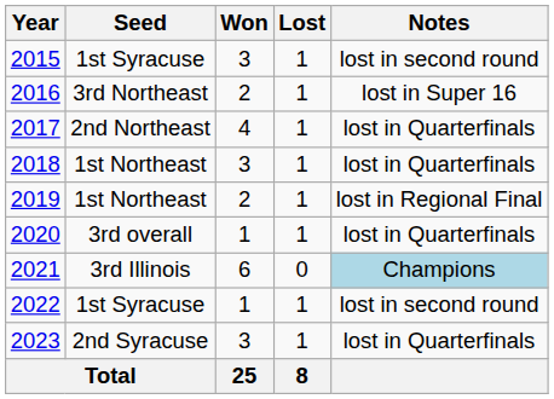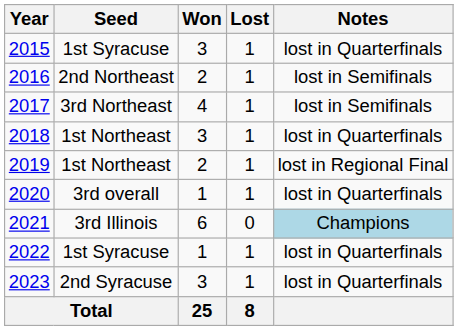2015 | Notes: lost in second round -> lost in Quarterfinals
2016 | Seed: 3rd Northeast -> 2nd Northeast
2016 | Notes: lost in Super 16 -> lost in Semifinals
2017 | Seed: 2nd Northeast -> 3rd Northeast
2017 | Notes: lost in Quarterfinals -> lost in Semifinals
2022 | Notes: lost in second round -> lost in Quarterfinals
